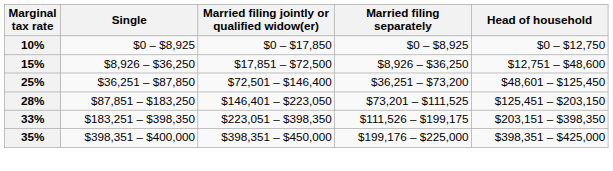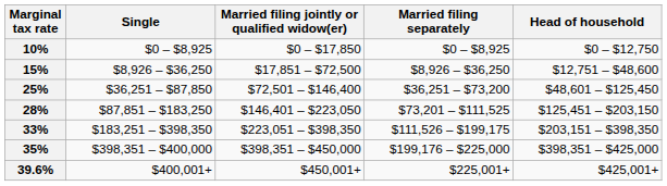+ row: 39.6% | $400,001+ | $450,001+ | $225,001+ | $425,001+
